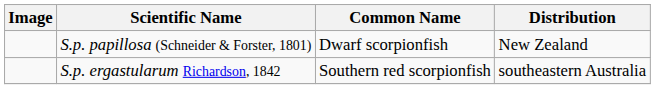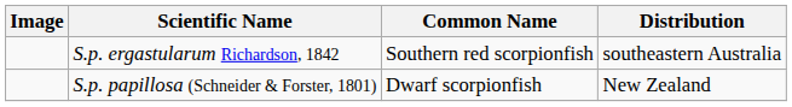rows swapped: S.p. papillosa (Schneider & Forster, 1801) <-> S.p. ergastularum Richardson, 1842
